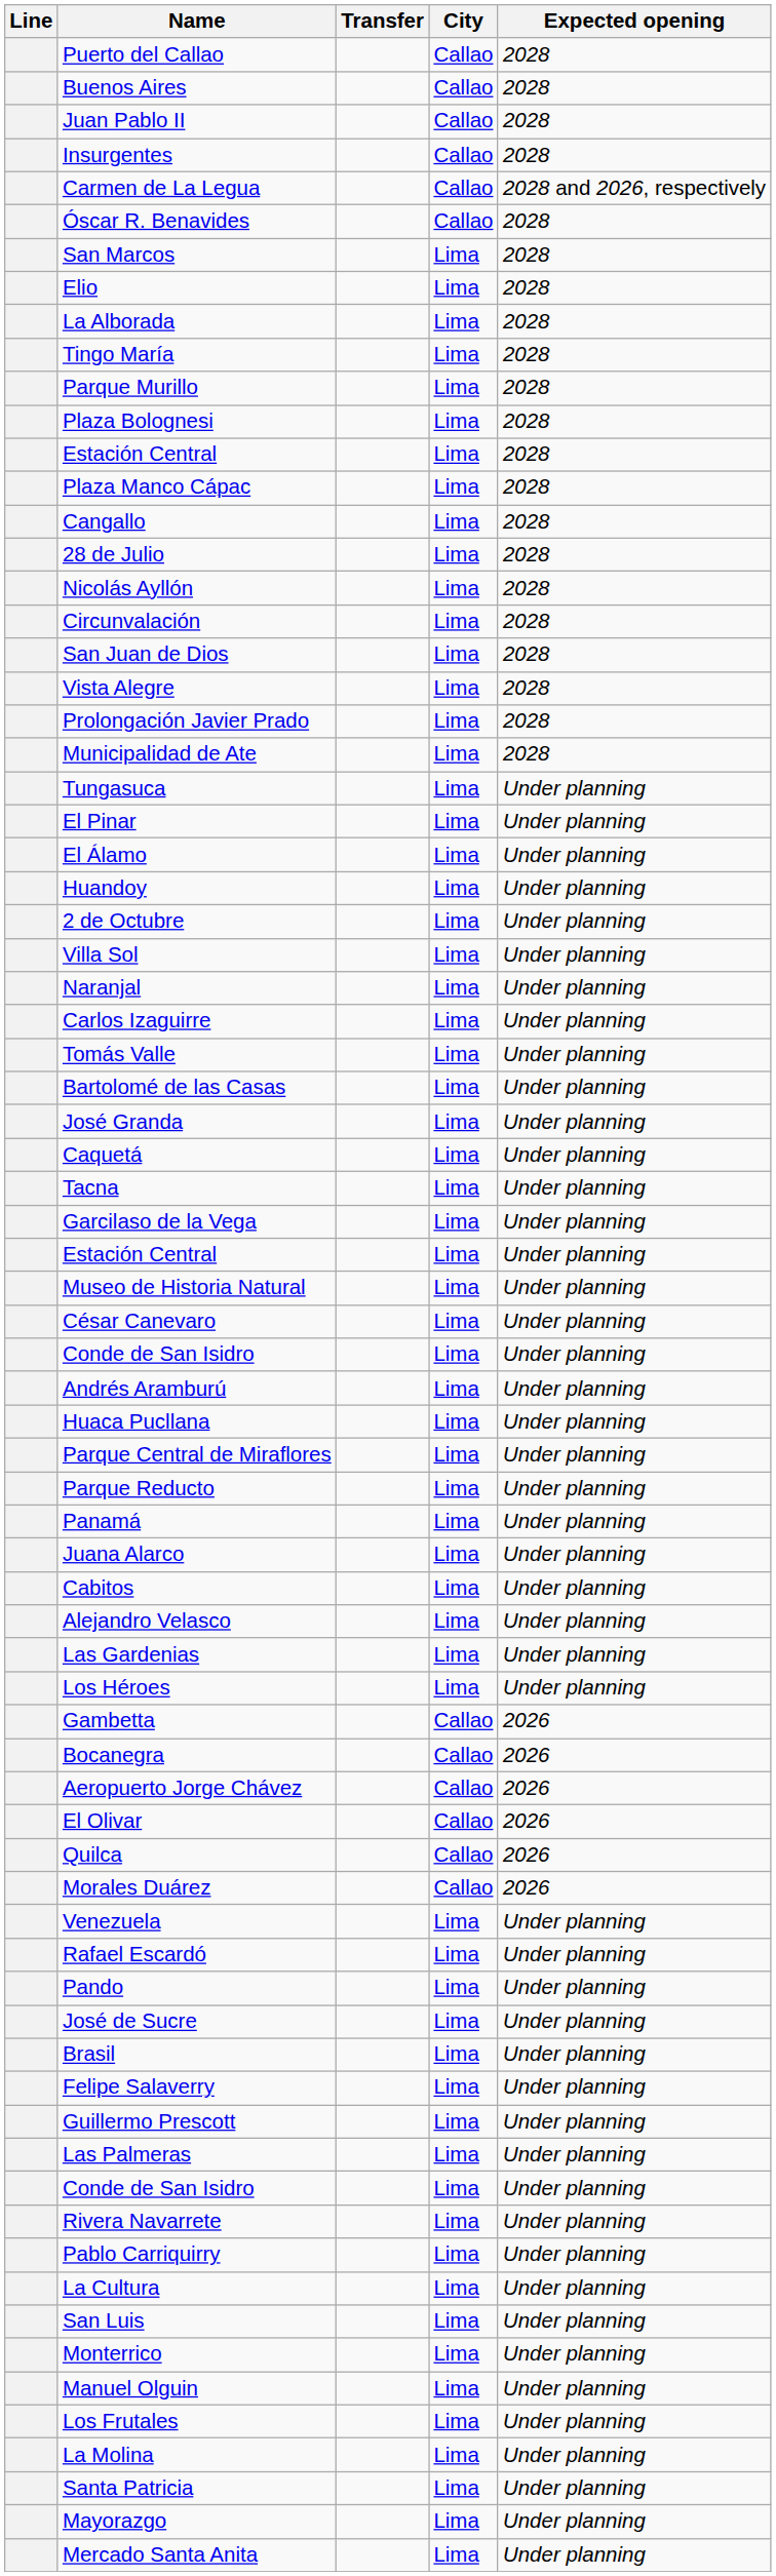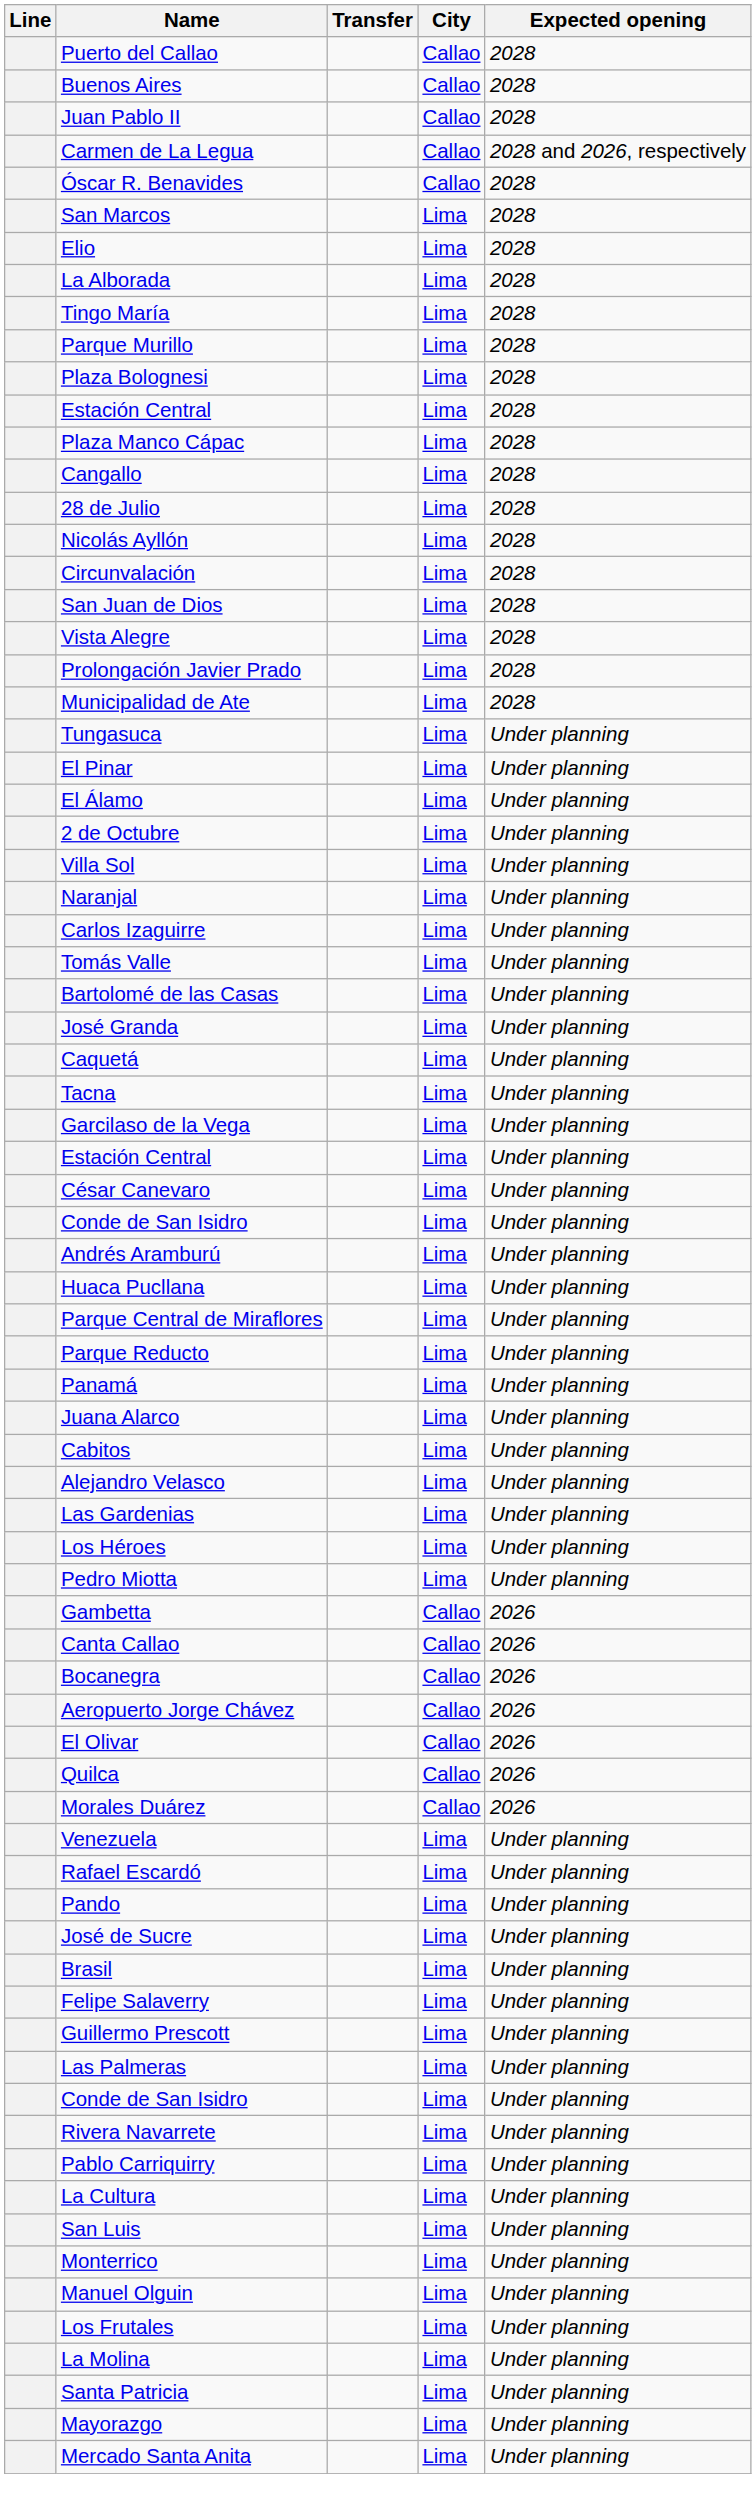- row: Insurgentes | Callao | 2028
- row: Huandoy | Lima | Under planning
- row: Museo de Historia Natural | Lima | Under planning
+ row: Pedro Miotta | Lima | Under planning
+ row: Canta Callao | Callao | 2026
